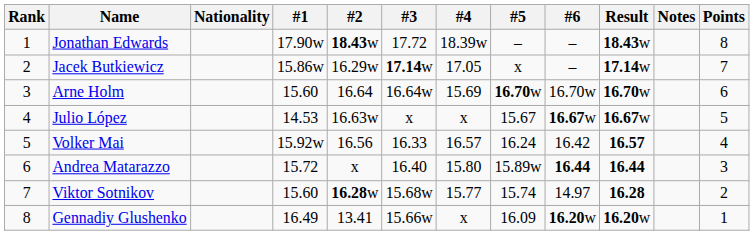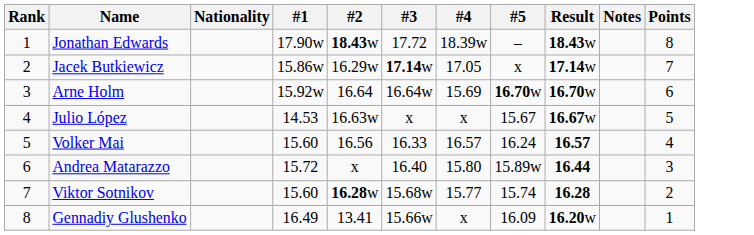- column: #6 | – | – | 16.70w | 16.67w | 16.42 | 16.44 | 14.97 | 16.20w
Arne Holm | #1: 15.60 -> 15.92w
Volker Mai | #1: 15.92w -> 15.60
